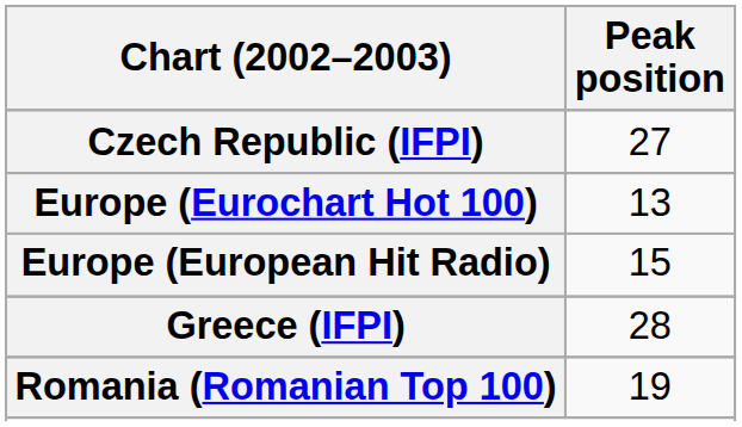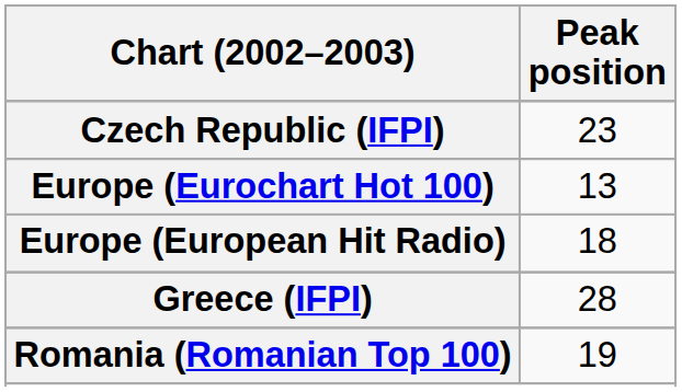Czech Republic (IFPI) | Peak position: 27 -> 23
Europe (European Hit Radio) | Peak position: 15 -> 18
